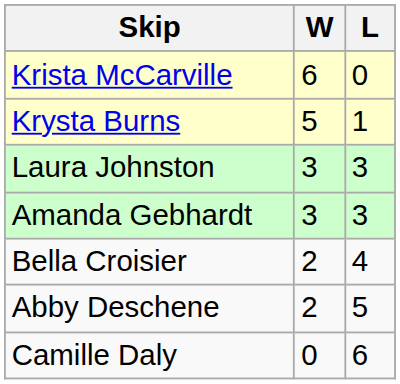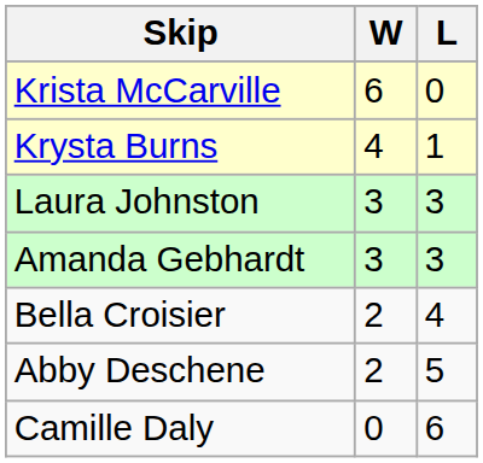Krysta Burns | W: 5 -> 4
